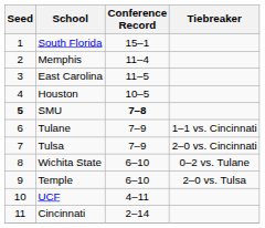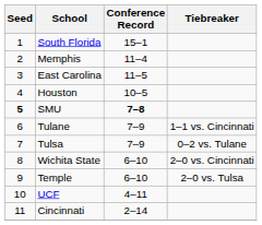Tulsa | Tiebreaker: 2–0 vs. Cincinnati -> 0–2 vs. Tulane
Wichita State | Tiebreaker: 0–2 vs. Tulane -> 2–0 vs. Cincinnati
